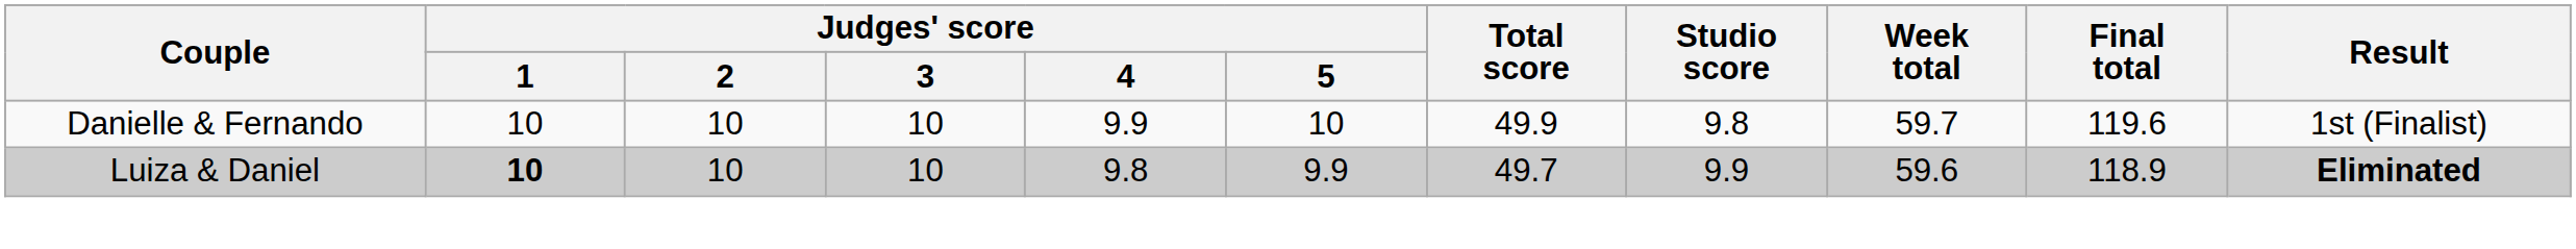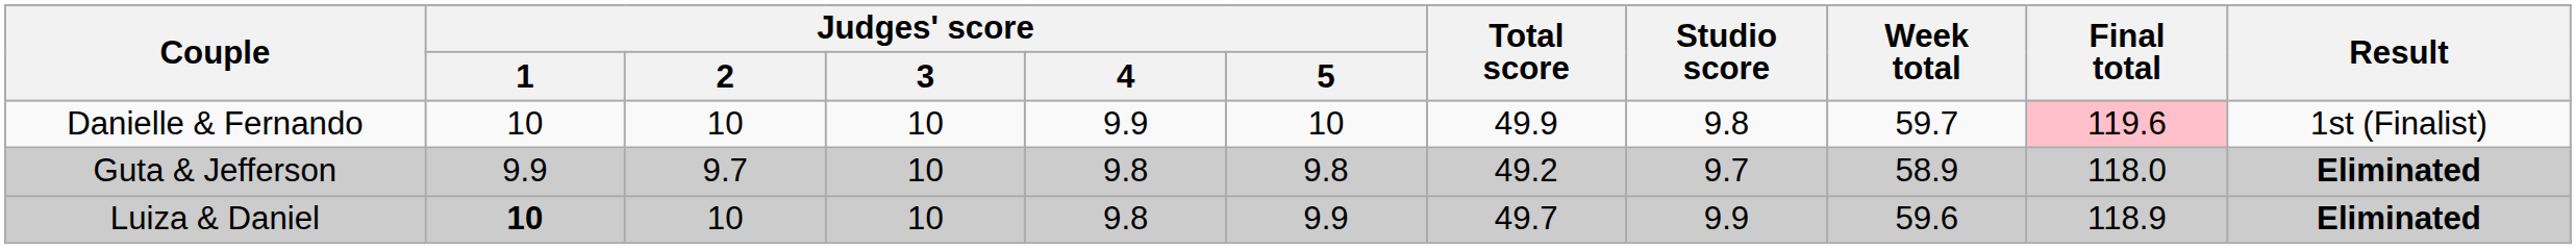Danielle & Fernando | Final total: no background -> pink background
+ row: Guta & Jefferson | 9.9 | 9.7 | 10 | 9.8 | 9.8 | 49.2 | 9.7 | 58.9 | 118.0 | Eliminated
